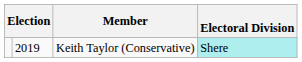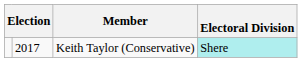Keith Taylor (Conservative) | column 2: 2019 -> 2017
